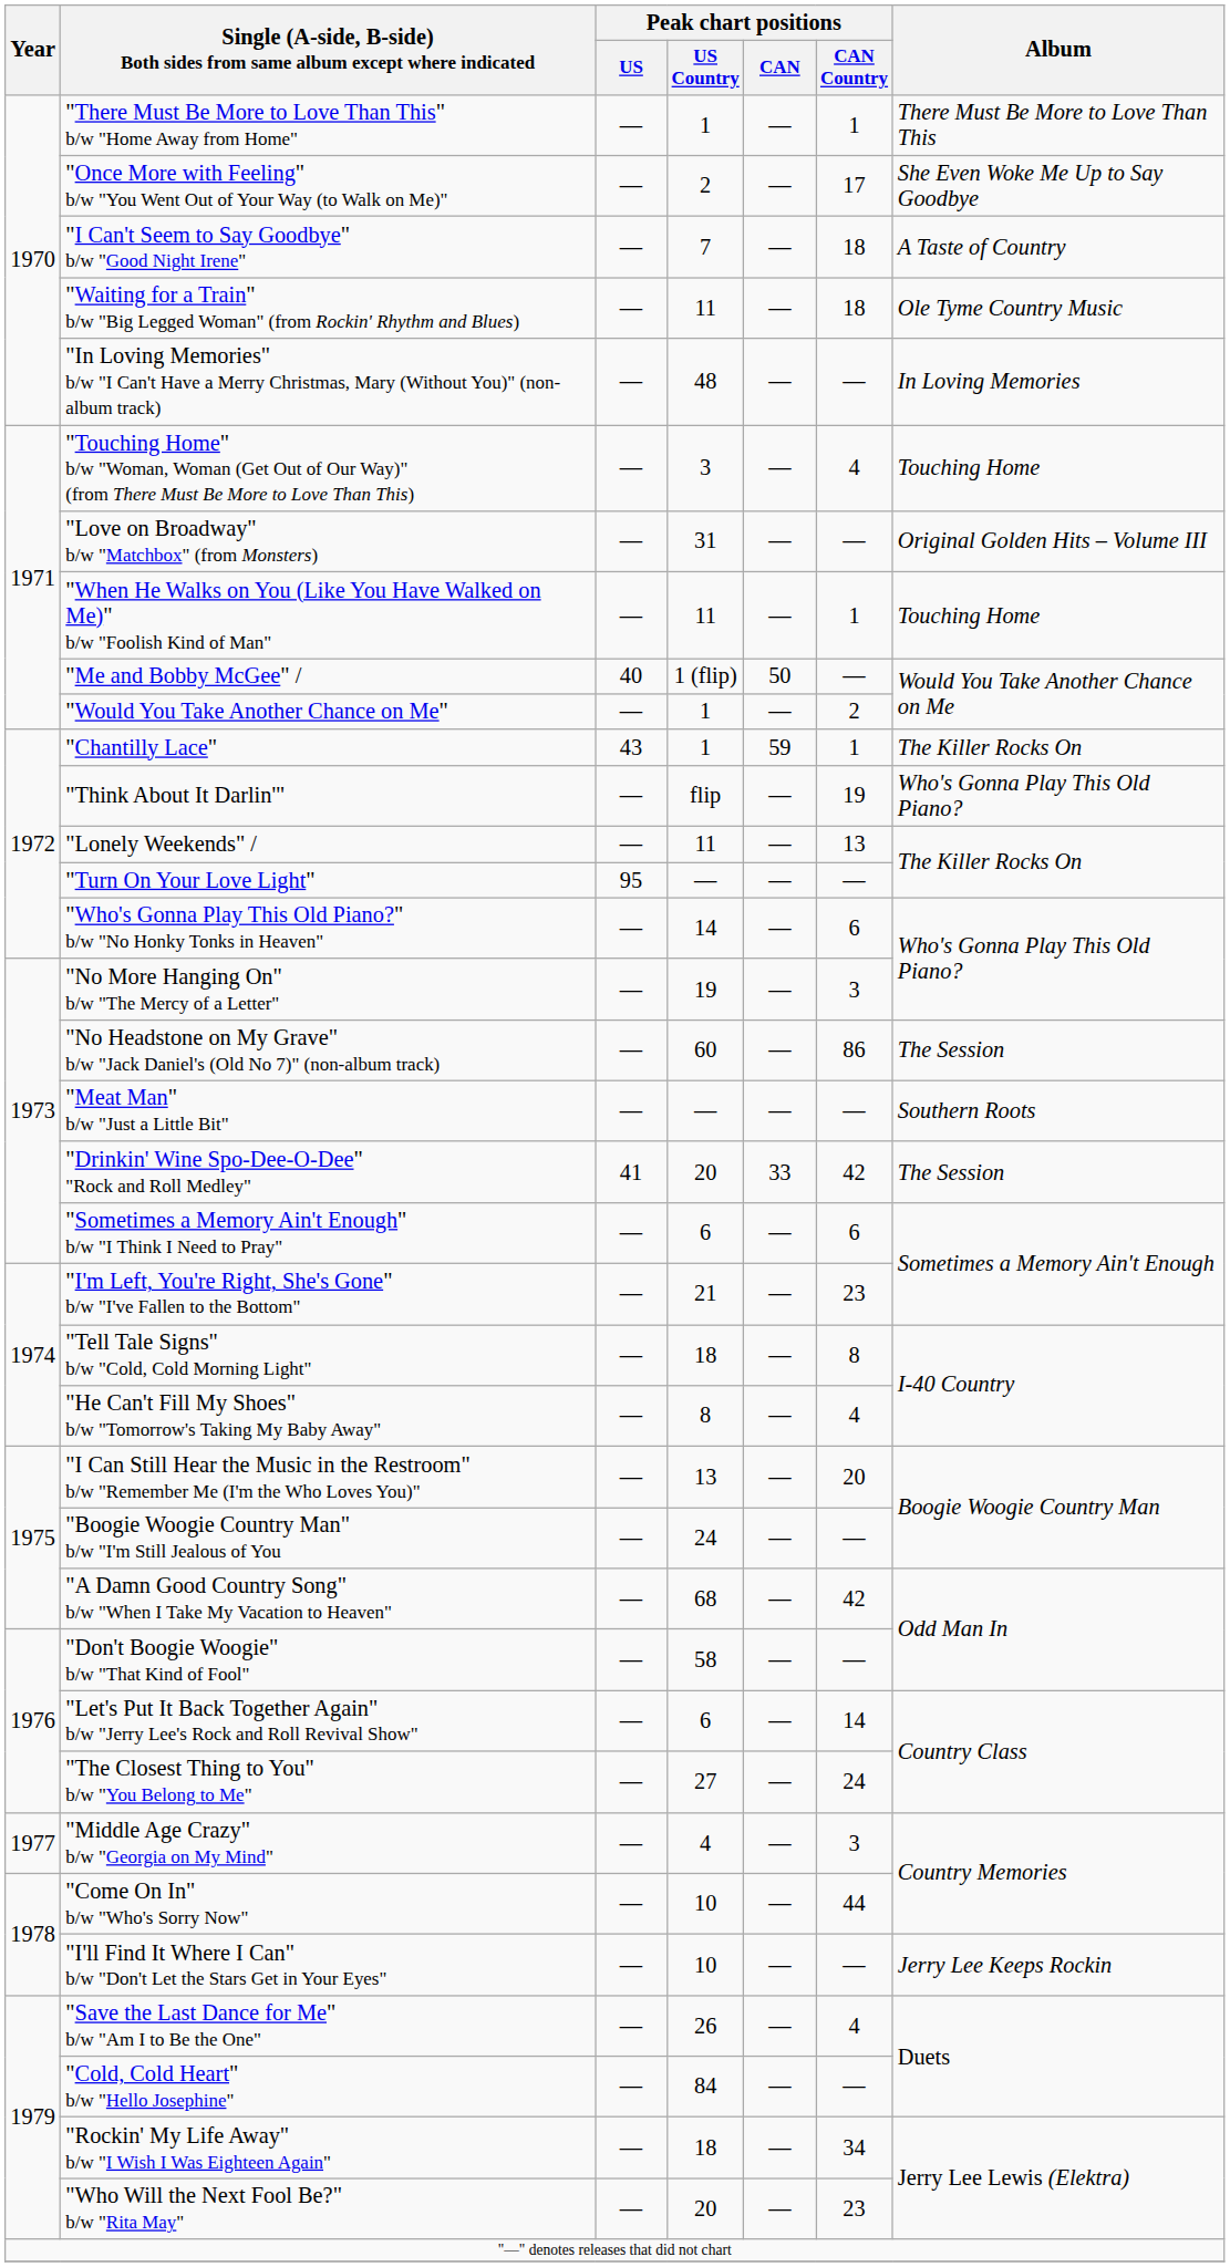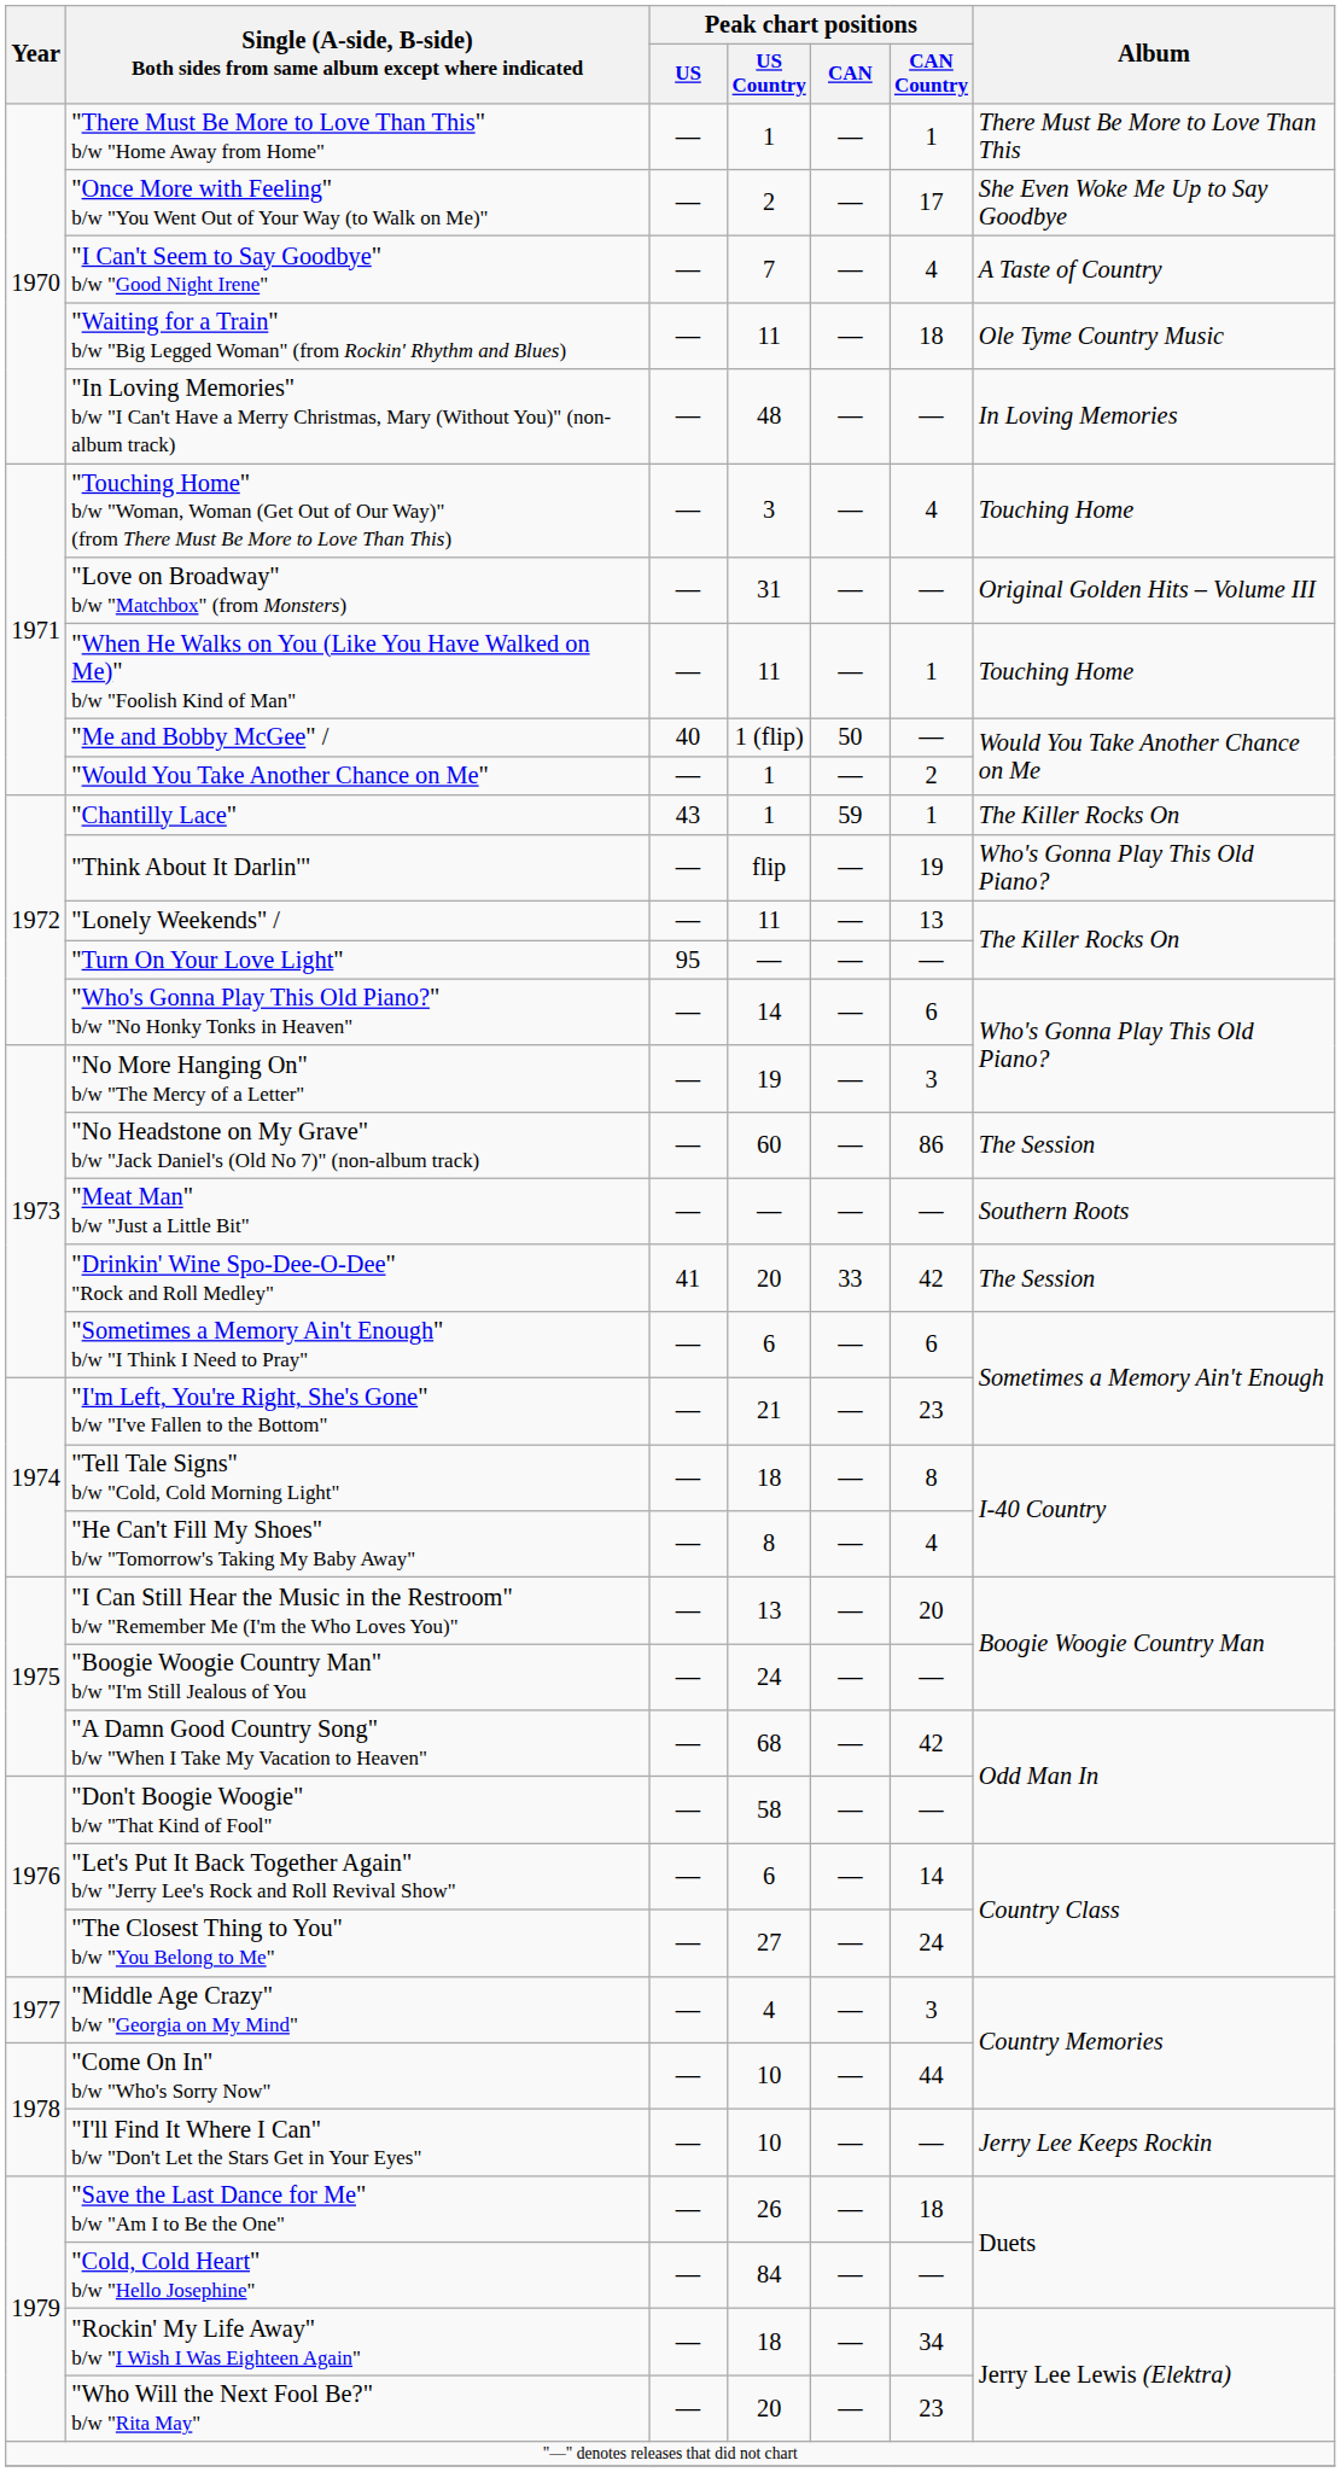"I Can't Seem to Say Goodbye" b/w "Good Night Irene" | Peak chart positions / CAN Country: 18 -> 4
"Save the Last Dance for Me" b/w "Am I to Be the One" | Peak chart positions / CAN Country: 4 -> 18
